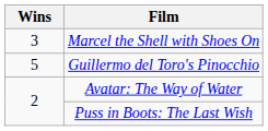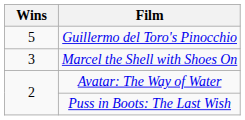rows swapped: Guillermo del Toro's Pinocchio <-> Marcel the Shell with Shoes On
